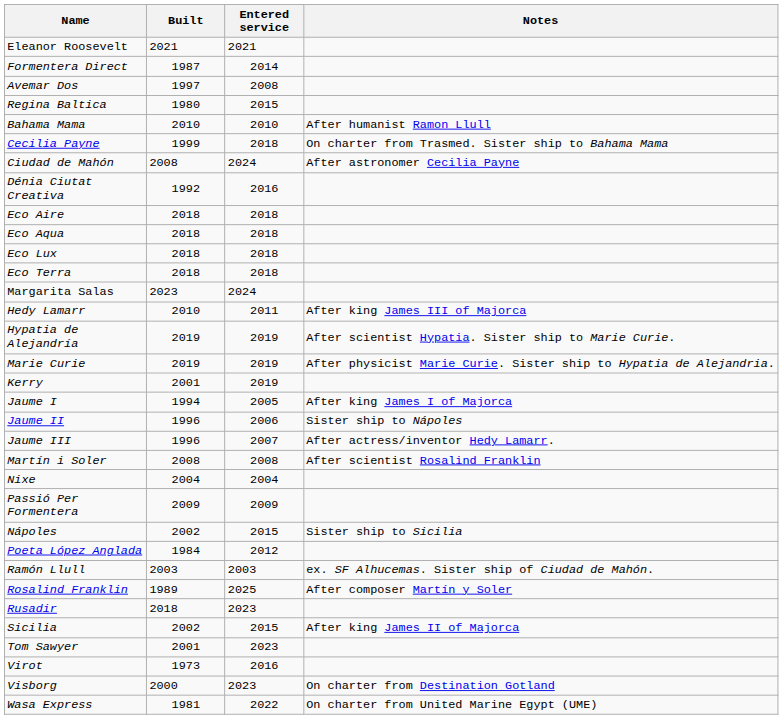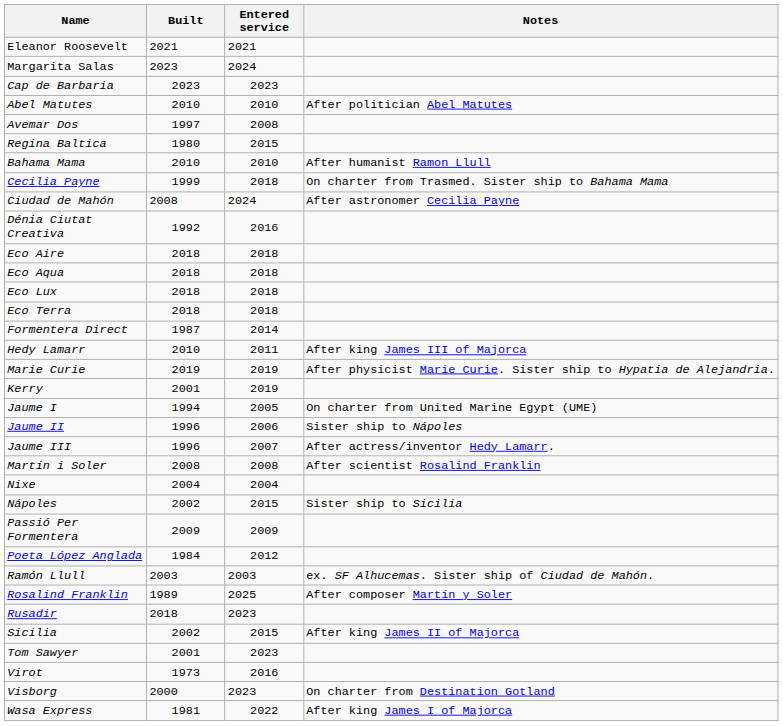rows swapped: Margarita Salas <-> Formentera Direct
+ row: Cap de Barbaria | 2023 | 2023
+ row: Abel Matutes | 2010 | 2010 | After politician Abel Matutes
- row: Hypatia de Alejandría | 2019 | 2019 | After scientist Hypatia. Sister ship to Marie Curie.
Jaume I | Notes: After king James I of Majorca -> On charter from United Marine Egypt (UME)
rows swapped: Nápoles <-> Passió Per Formentera
Wasa Express | Notes: On charter from United Marine Egypt (UME) -> After king James I of Majorca
